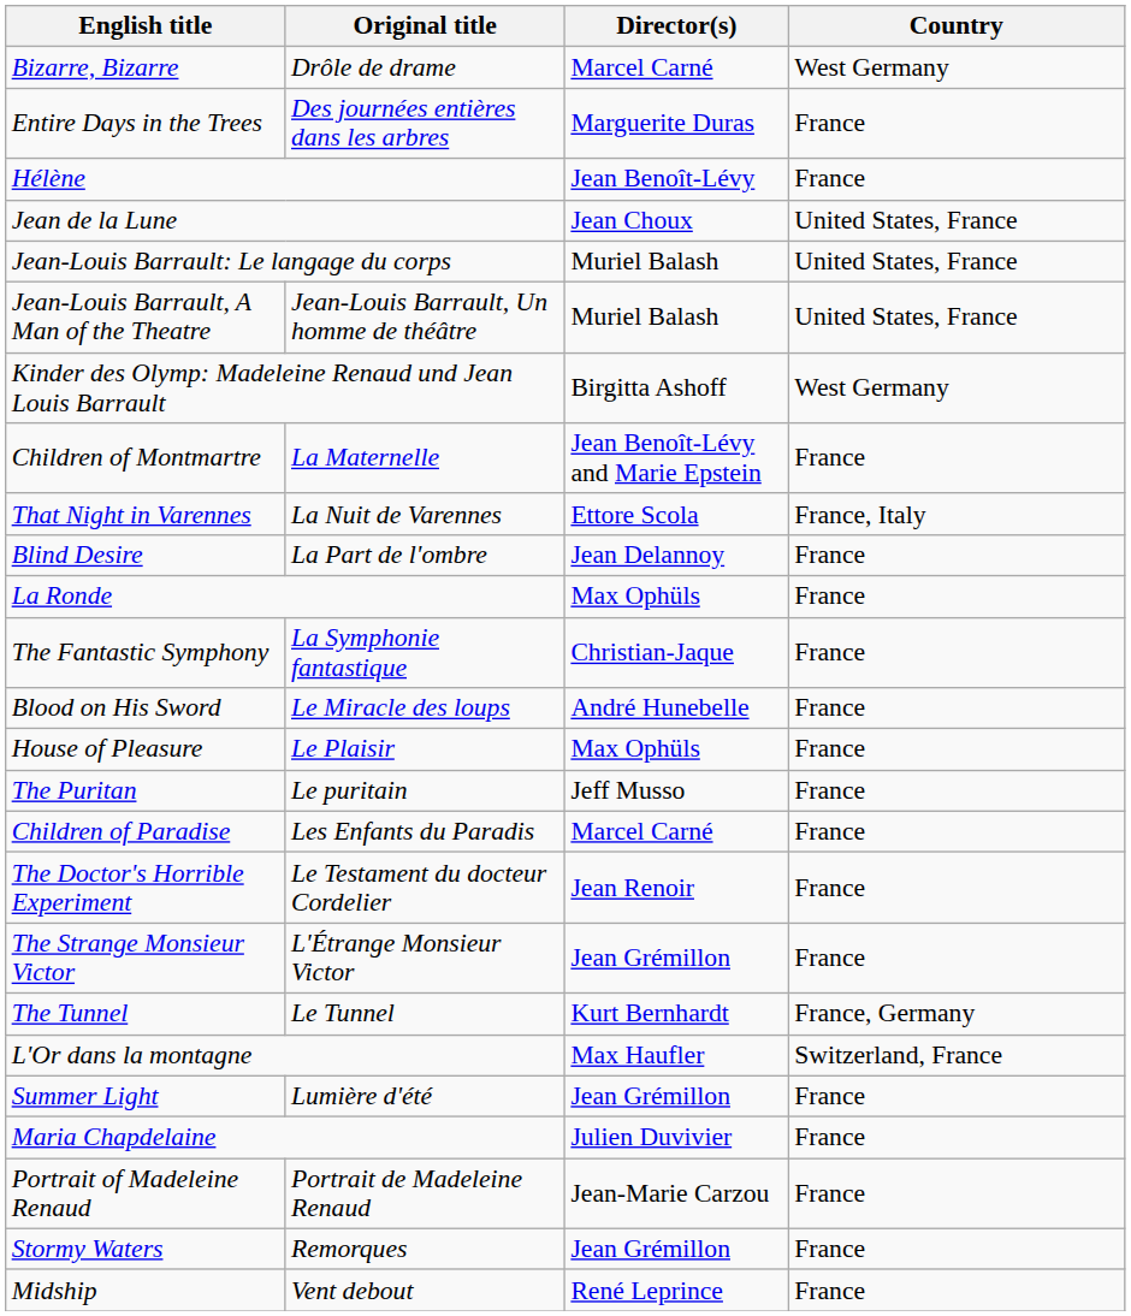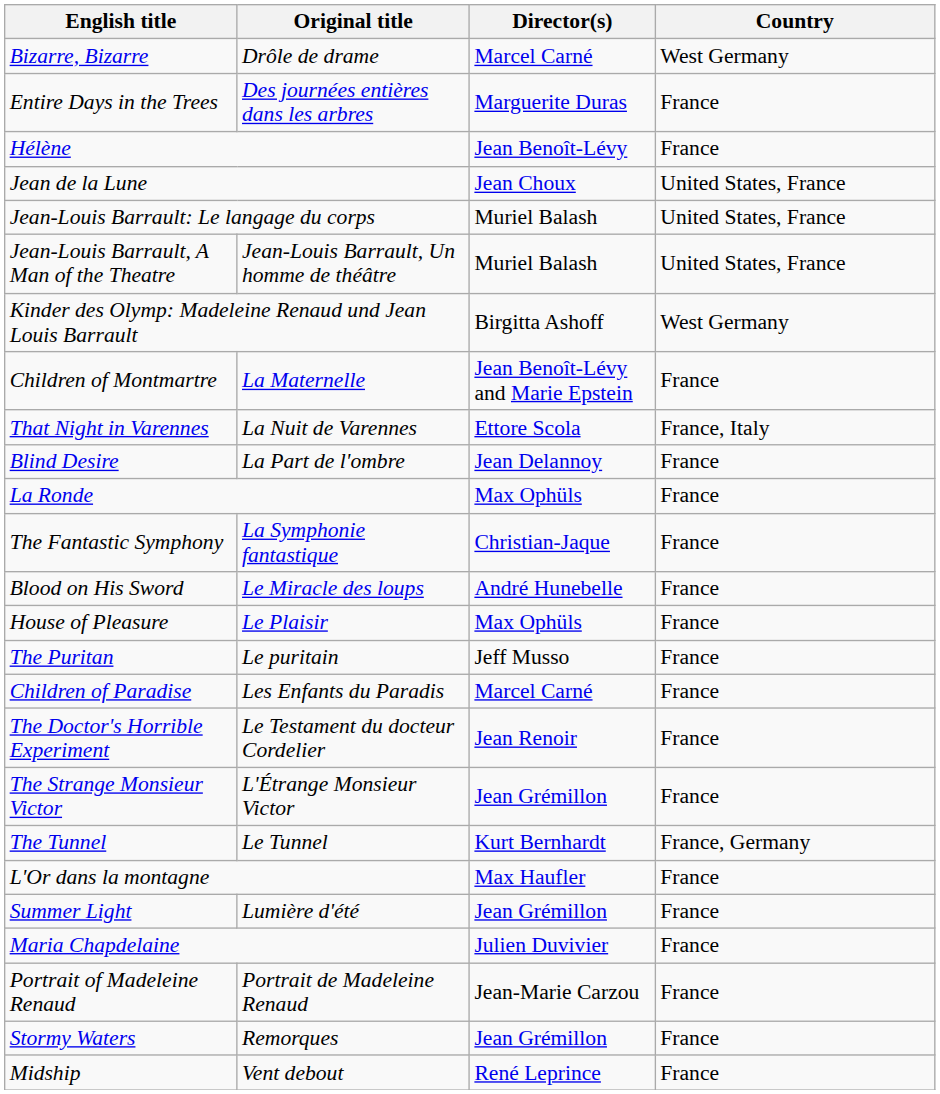L'Or dans la montagne | Country: Switzerland, France -> France
